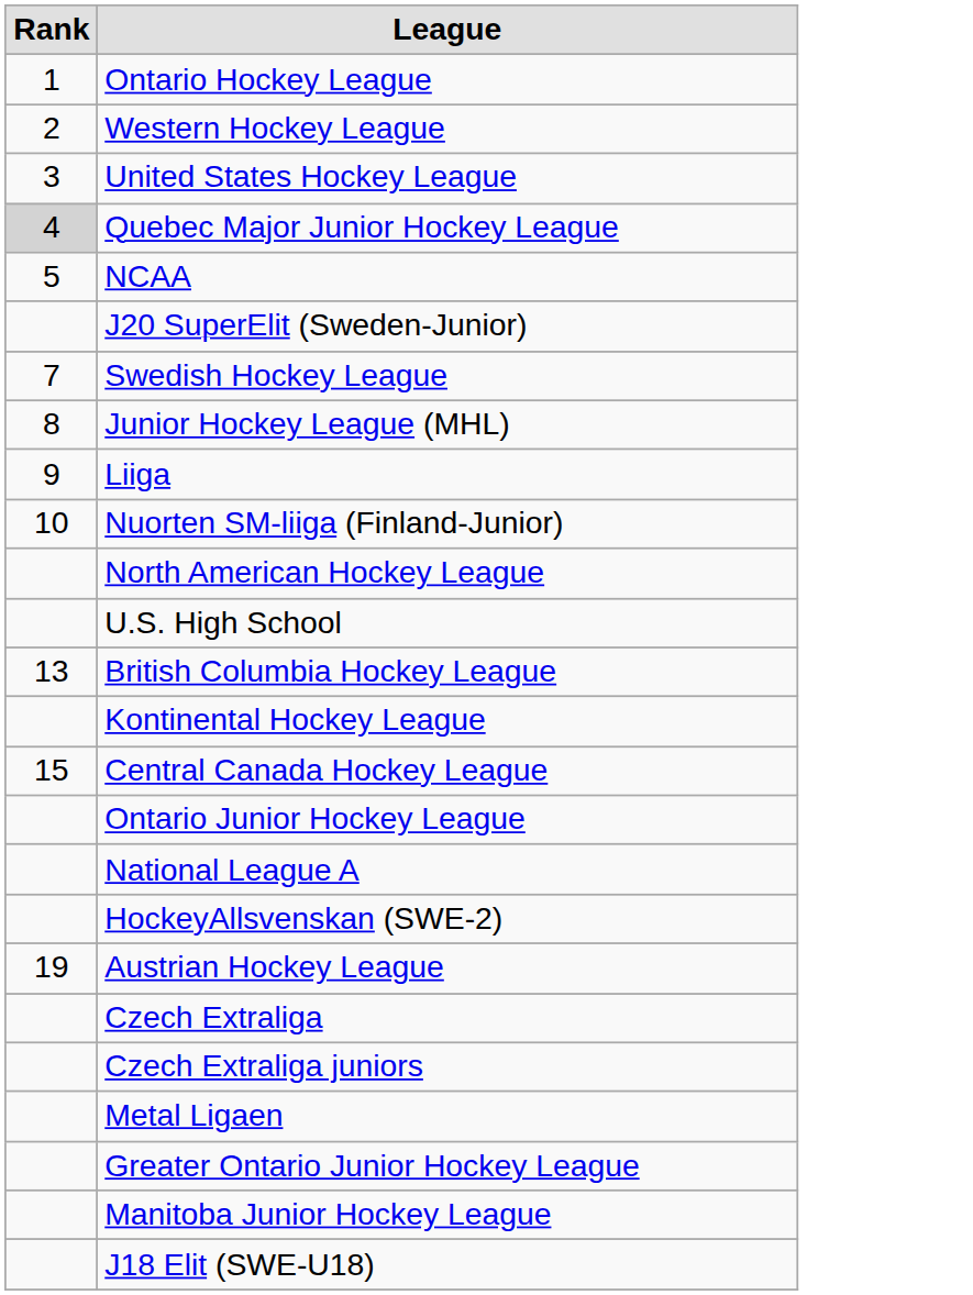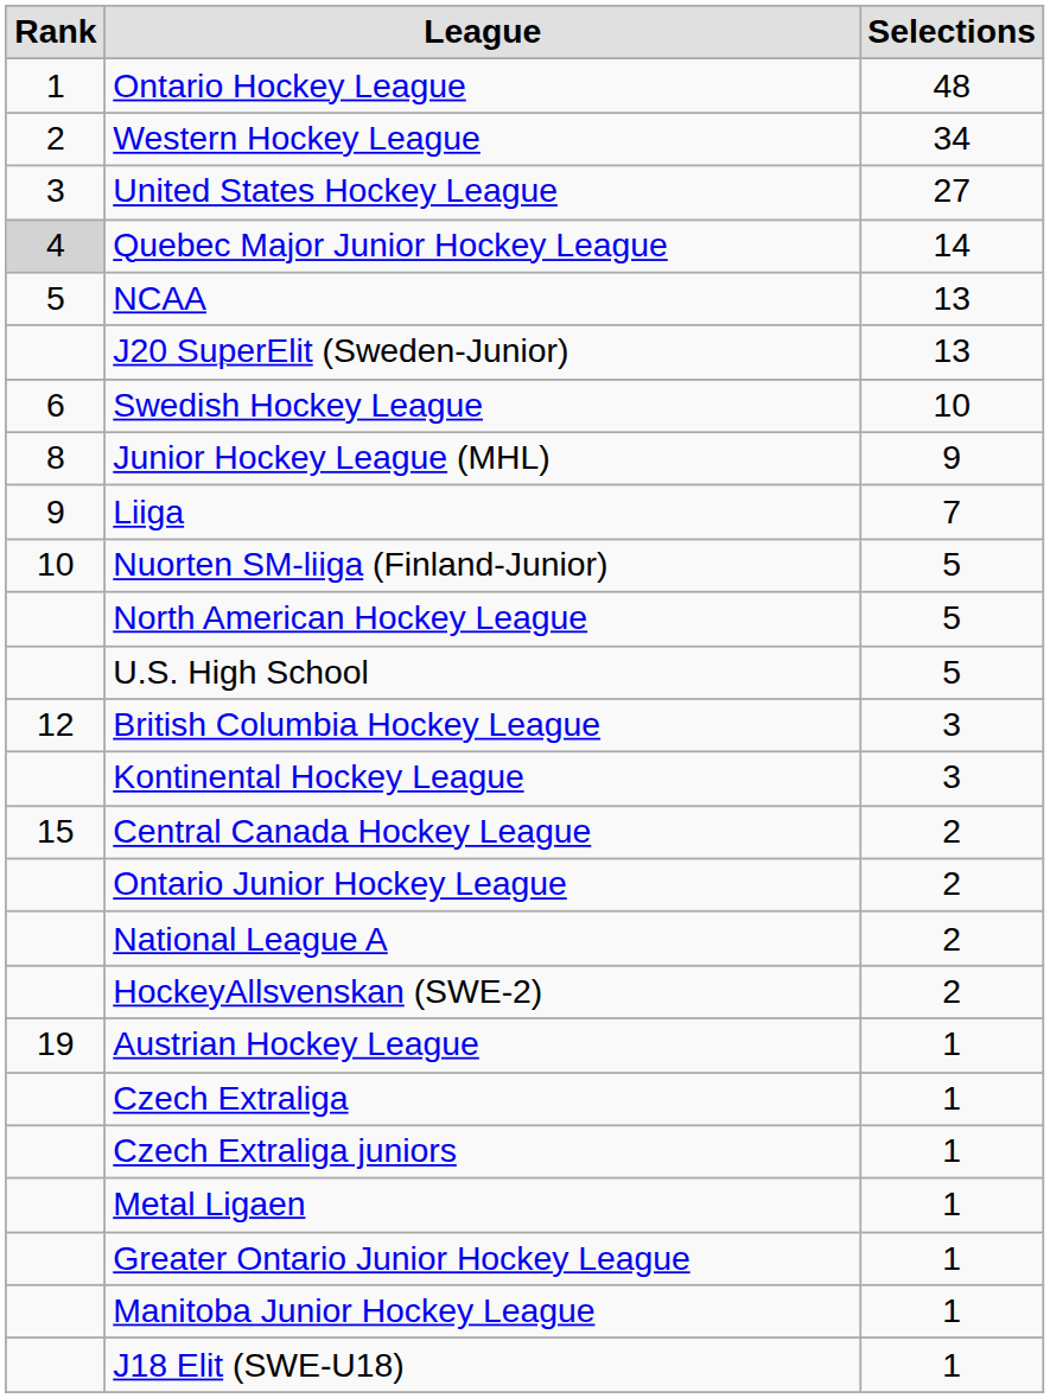+ column: Selections | 48 | 34 | 27 | 14 | 13 | 13 | 10 | 9 | 7 | 5 | 5 | 5 | 3 | 3 | 2 | 2 | 2 | 2 | 1 | 1 | 1 | 1 | 1 | 1 | 1
Swedish Hockey League | Rank: 7 -> 6
British Columbia Hockey League | Rank: 13 -> 12
